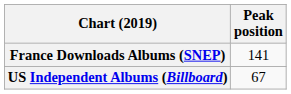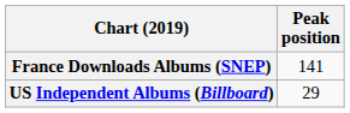US Independent Albums (Billboard) | Peak position: 67 -> 29
